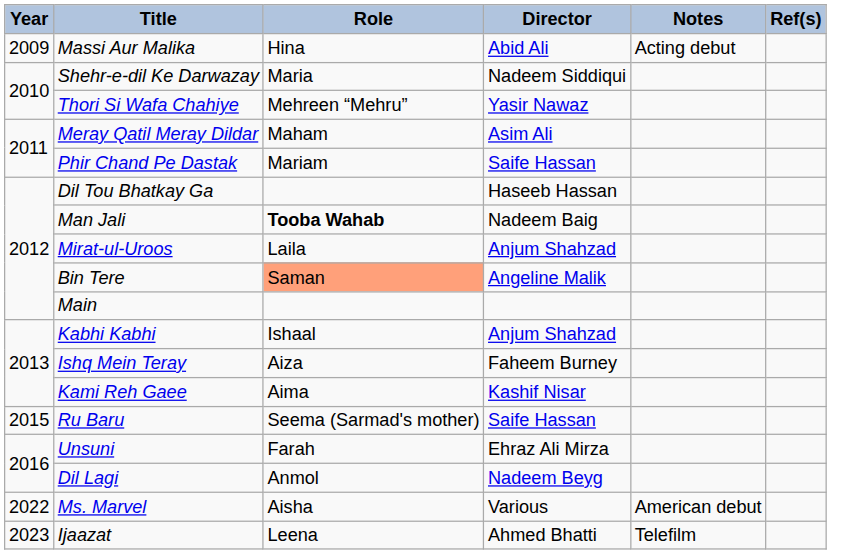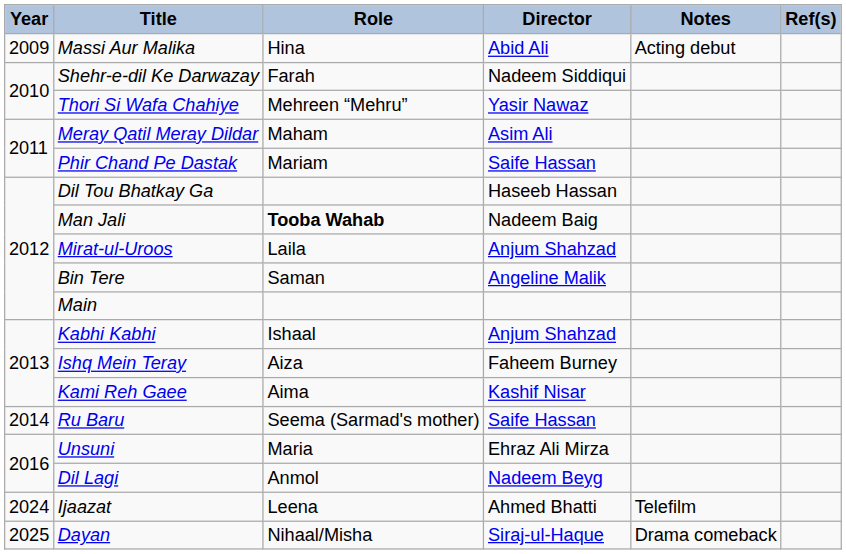Shehr-e-dil Ke Darwazay | Role: Maria -> Farah
Bin Tere | Role: lightsalmon background -> no background
Ru Baru | Year: 2015 -> 2014
Unsuni | Role: Farah -> Maria
- row: 2022 | Ms. Marvel | Aisha | Various | American debut
Ijaazat | Year: 2023 -> 2024
+ row: 2025 | Dayan | Nihaal/Misha | Siraj-ul-Haque | Drama comeback
